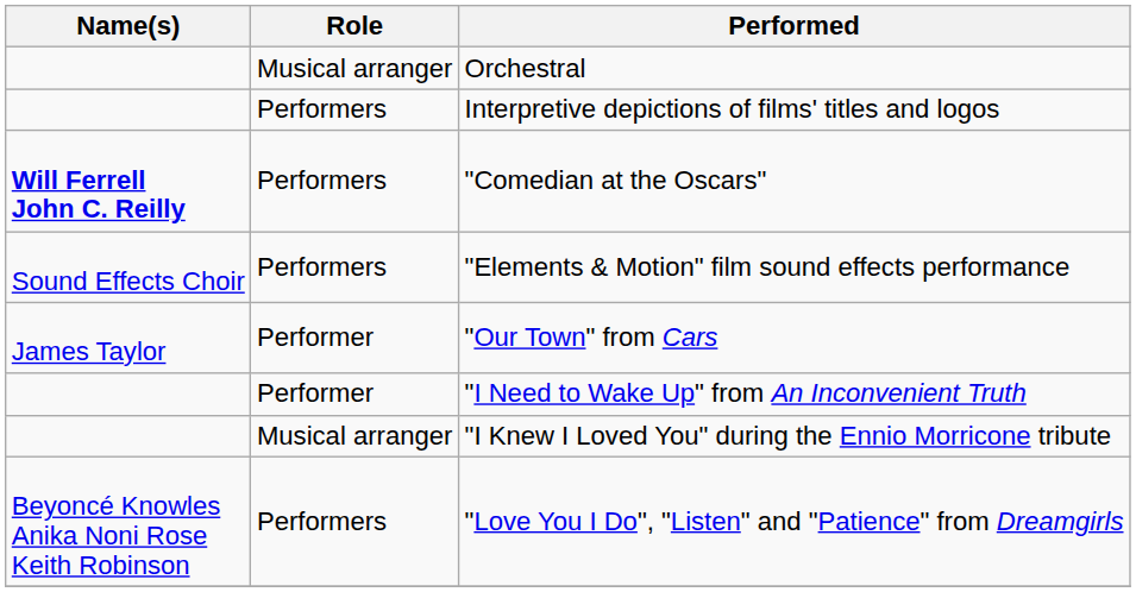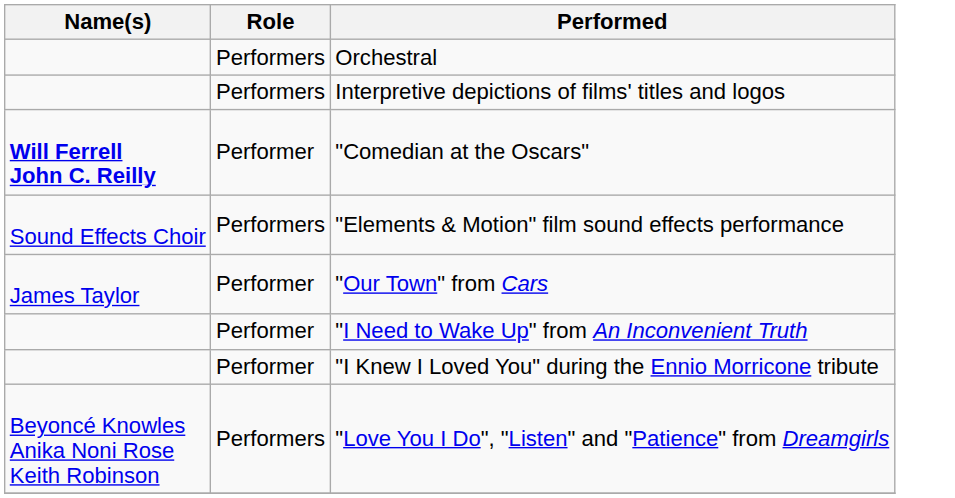Orchestral | Role: Musical arranger -> Performers
"Comedian at the Oscars" | Role: Performers -> Performer
"I Knew I Loved You" during the Ennio Morricone tribute | Role: Musical arranger -> Performer
